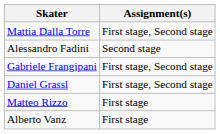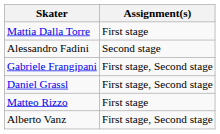Mattia Dalla Torre | Assignment(s): First stage, Second stage -> First stage
Alberto Vanz | Assignment(s): First stage -> First stage, Second stage
